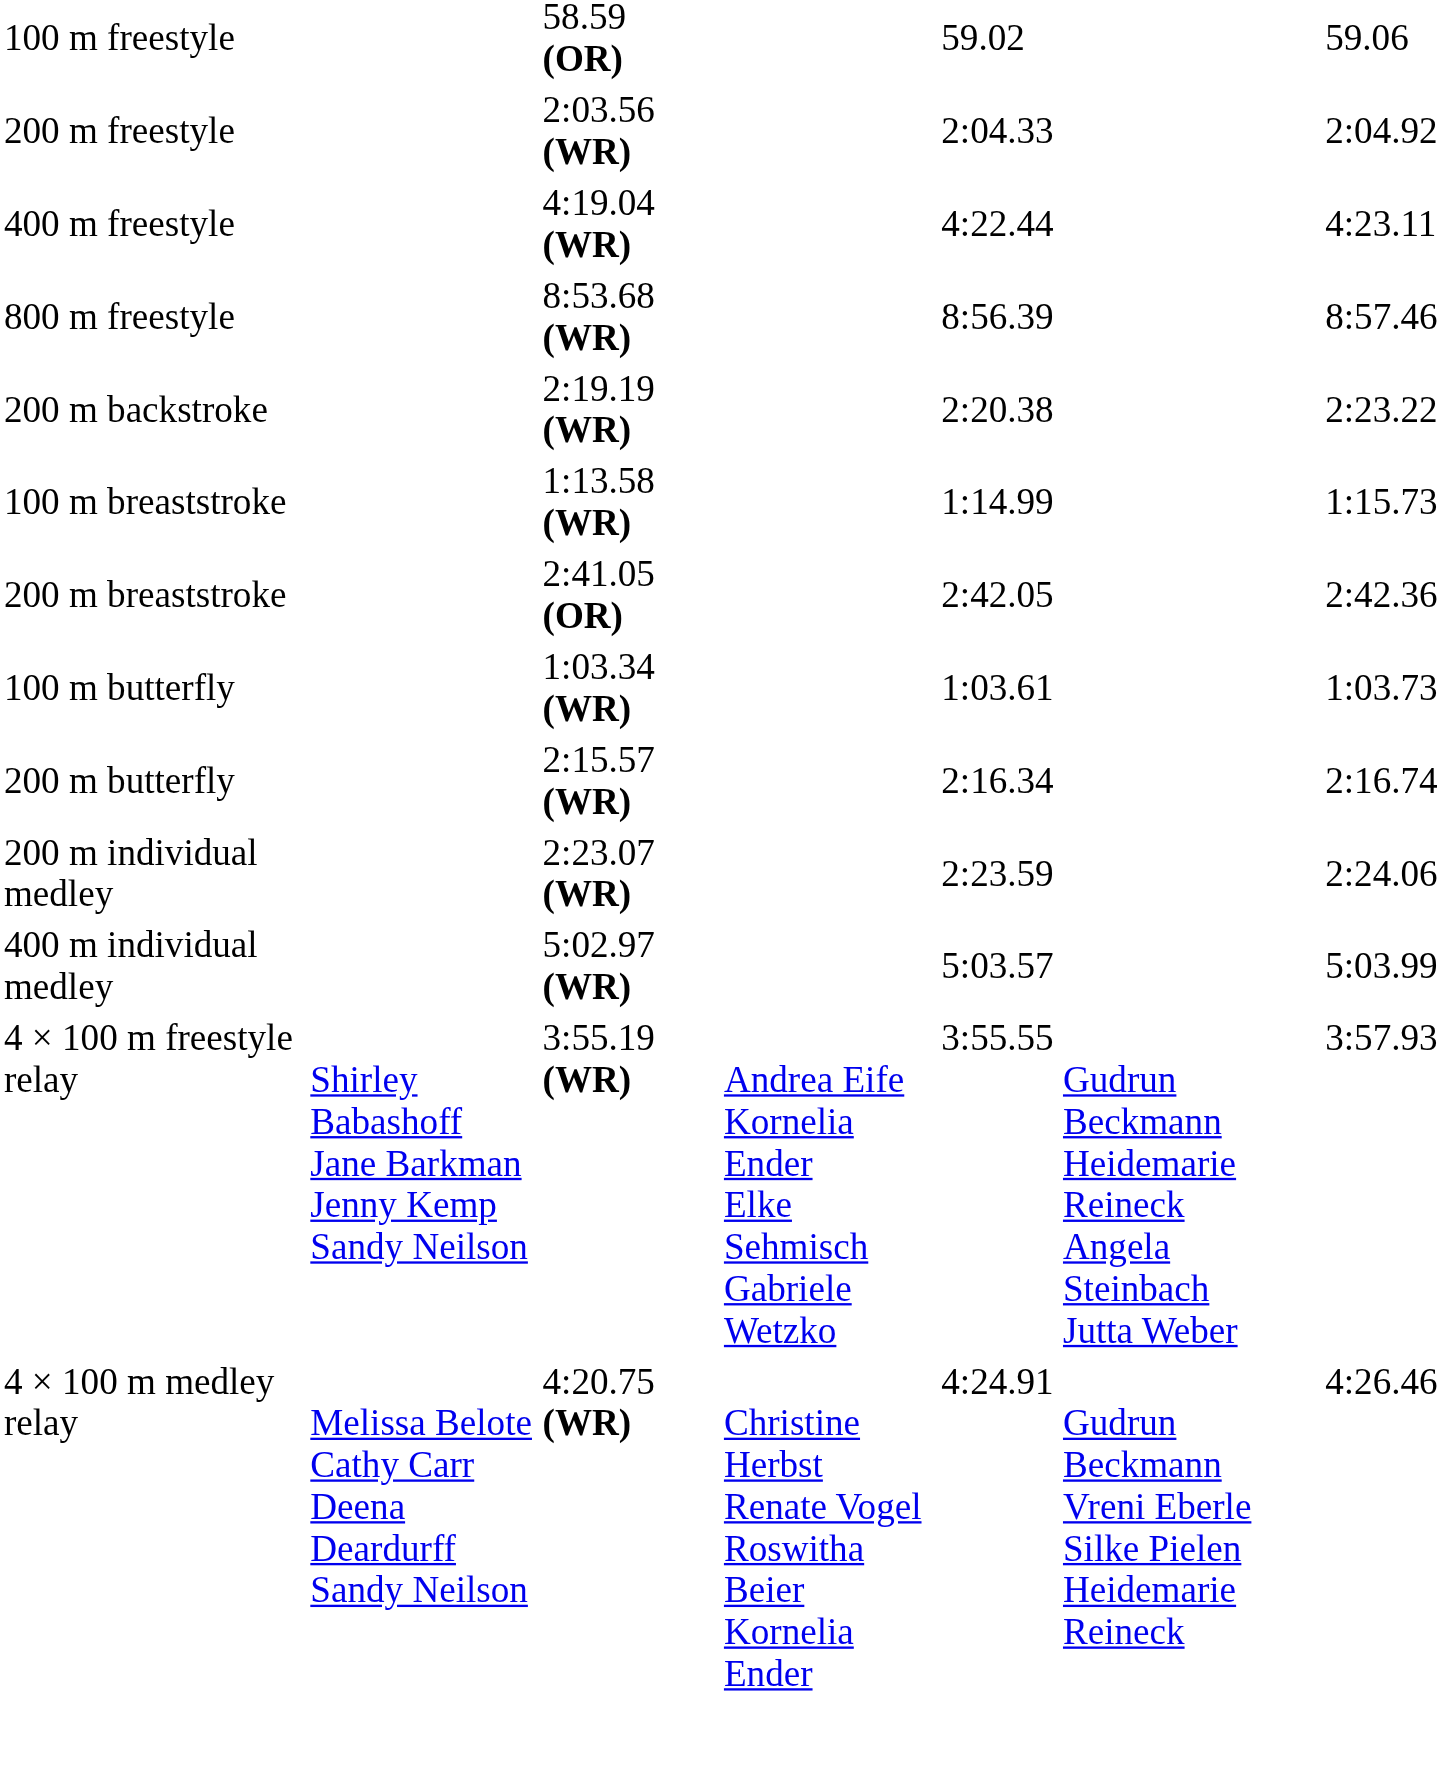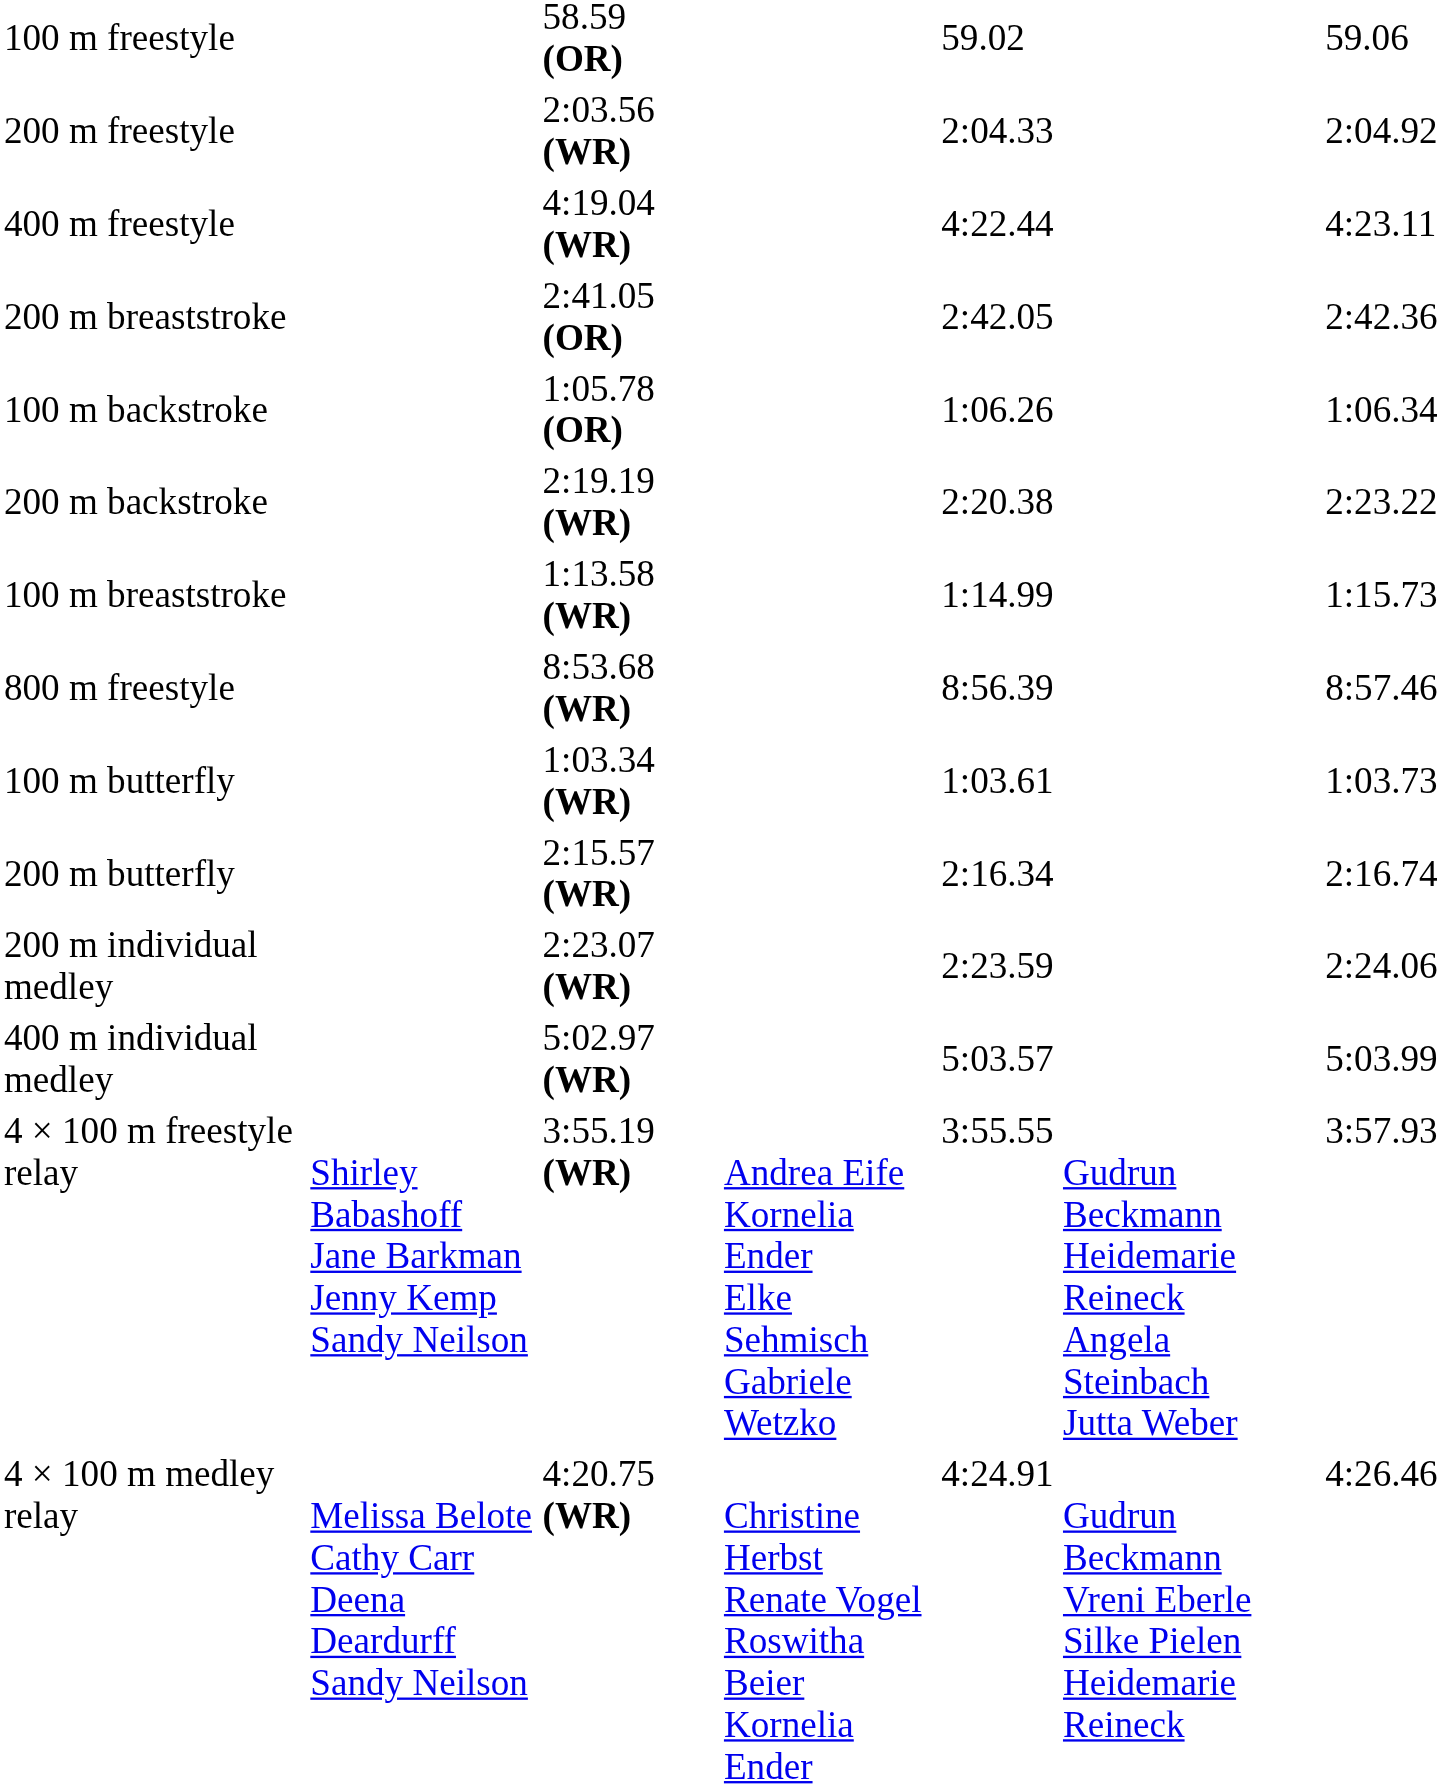rows swapped: 800 m freestyle <-> 200 m breaststroke
+ row: 100 m backstroke | 1:05.78 (OR) | 1:06.26 | 1:06.34
